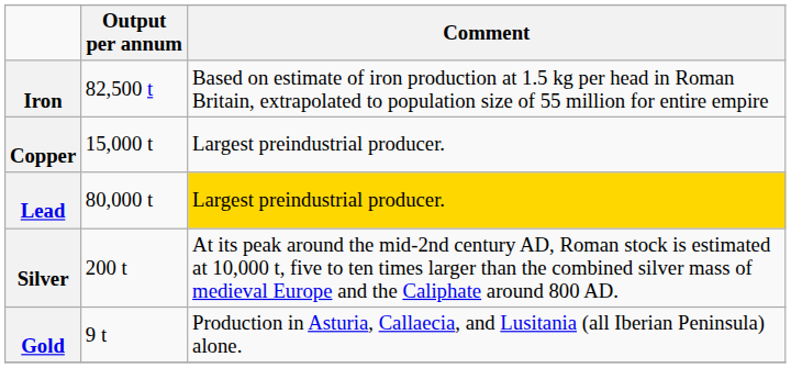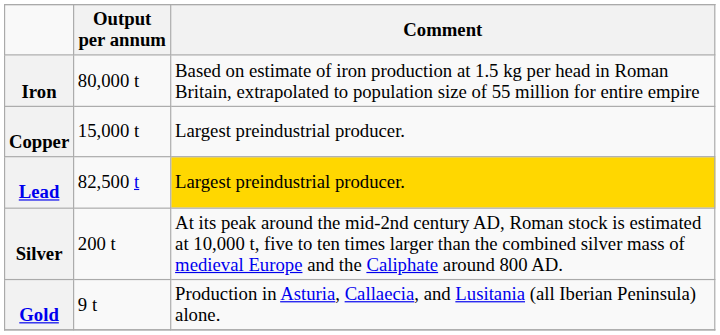Iron | Output per annum: 82,500 t -> 80,000 t
Lead | Output per annum: 80,000 t -> 82,500 t
